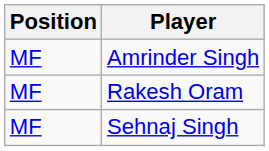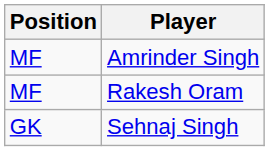Sehnaj Singh | Position: MF -> GK
